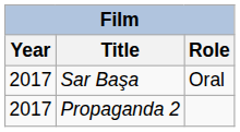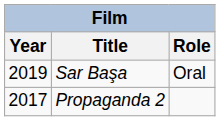Sar Başa | Year: 2017 -> 2019
